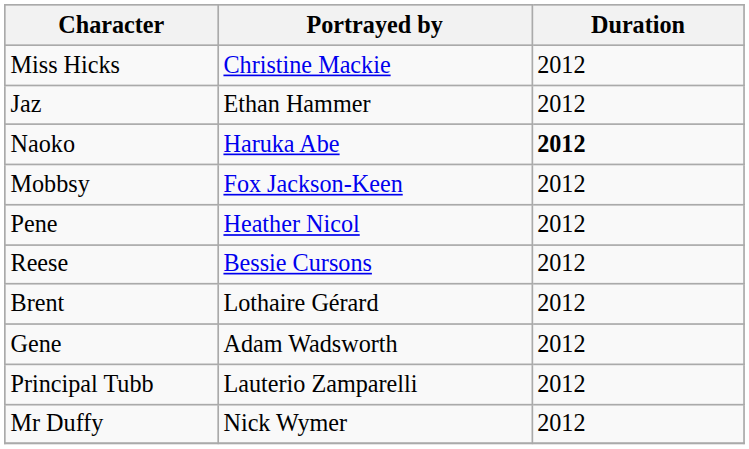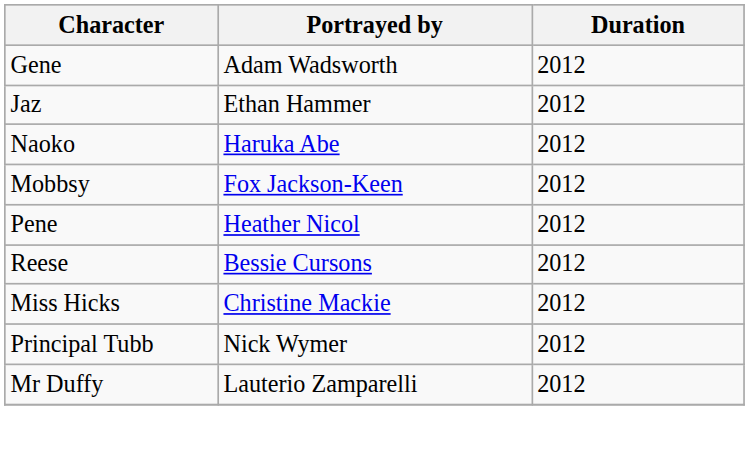rows swapped: Gene <-> Miss Hicks
Naoko | Duration: bold -> normal
- row: Brent | Lothaire Gérard | 2012
Principal Tubb | Portrayed by: Lauterio Zamparelli -> Nick Wymer
Mr Duffy | Portrayed by: Nick Wymer -> Lauterio Zamparelli
